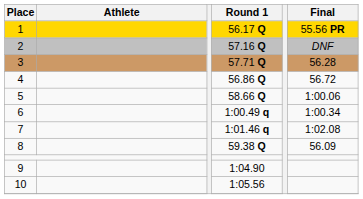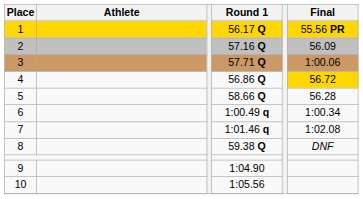2 | Final: DNF -> 56.09
3 | Final: 56.28 -> 1:00.06
4 | Final: no background -> gold background
5 | Final: 1:00.06 -> 56.28
8 | Final: 56.09 -> DNF
